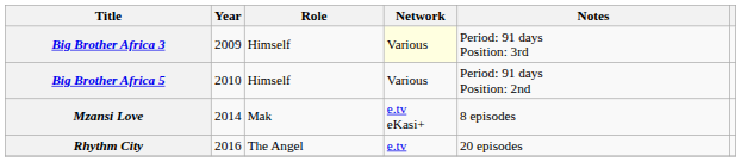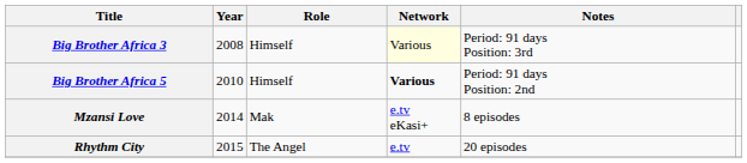Big Brother Africa 3 | Year: 2009 -> 2008
Big Brother Africa 5 | Network: normal -> bold
Rhythm City | Year: 2016 -> 2015
